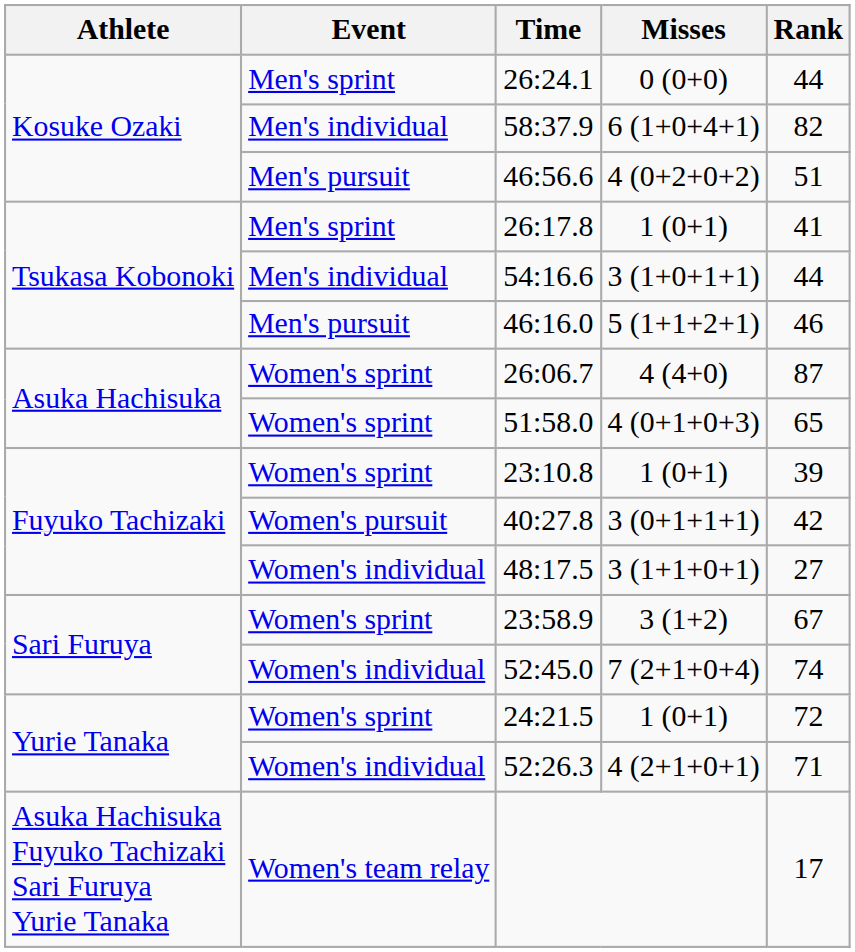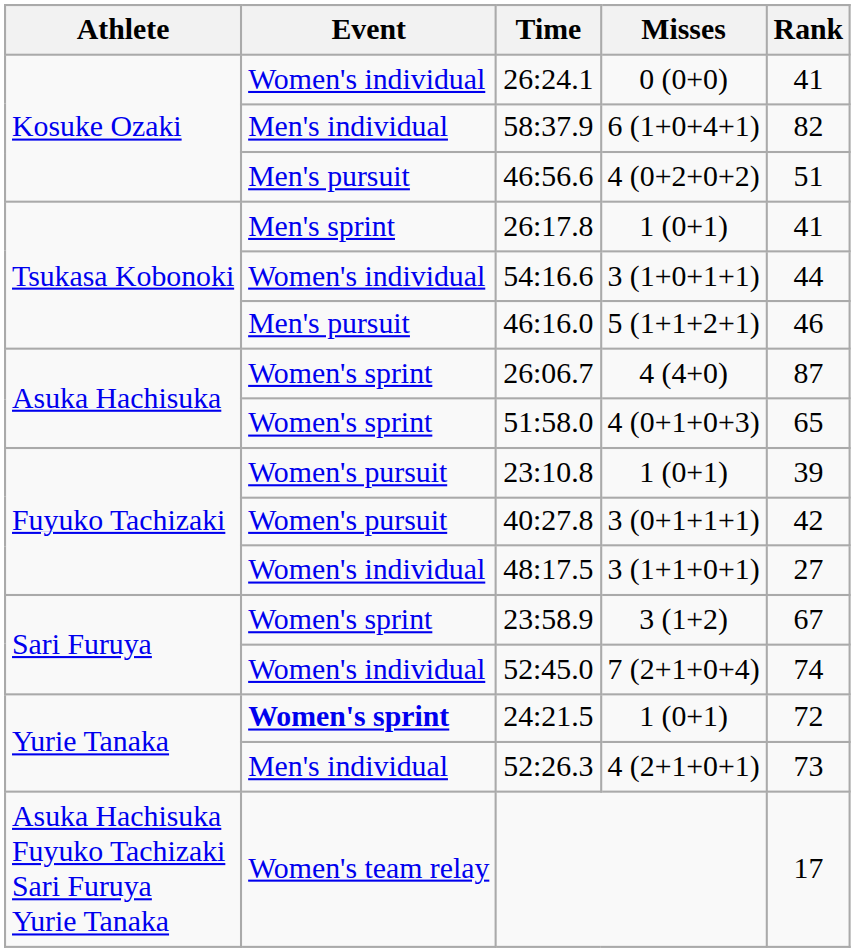26:24.1 | Event: Men's sprint -> Women's individual
26:24.1 | Rank: 44 -> 41
54:16.6 | Event: Men's individual -> Women's individual
23:10.8 | Event: Women's sprint -> Women's pursuit
24:21.5 | Event: normal -> bold
52:26.3 | Event: Women's individual -> Men's individual
52:26.3 | Rank: 71 -> 73
